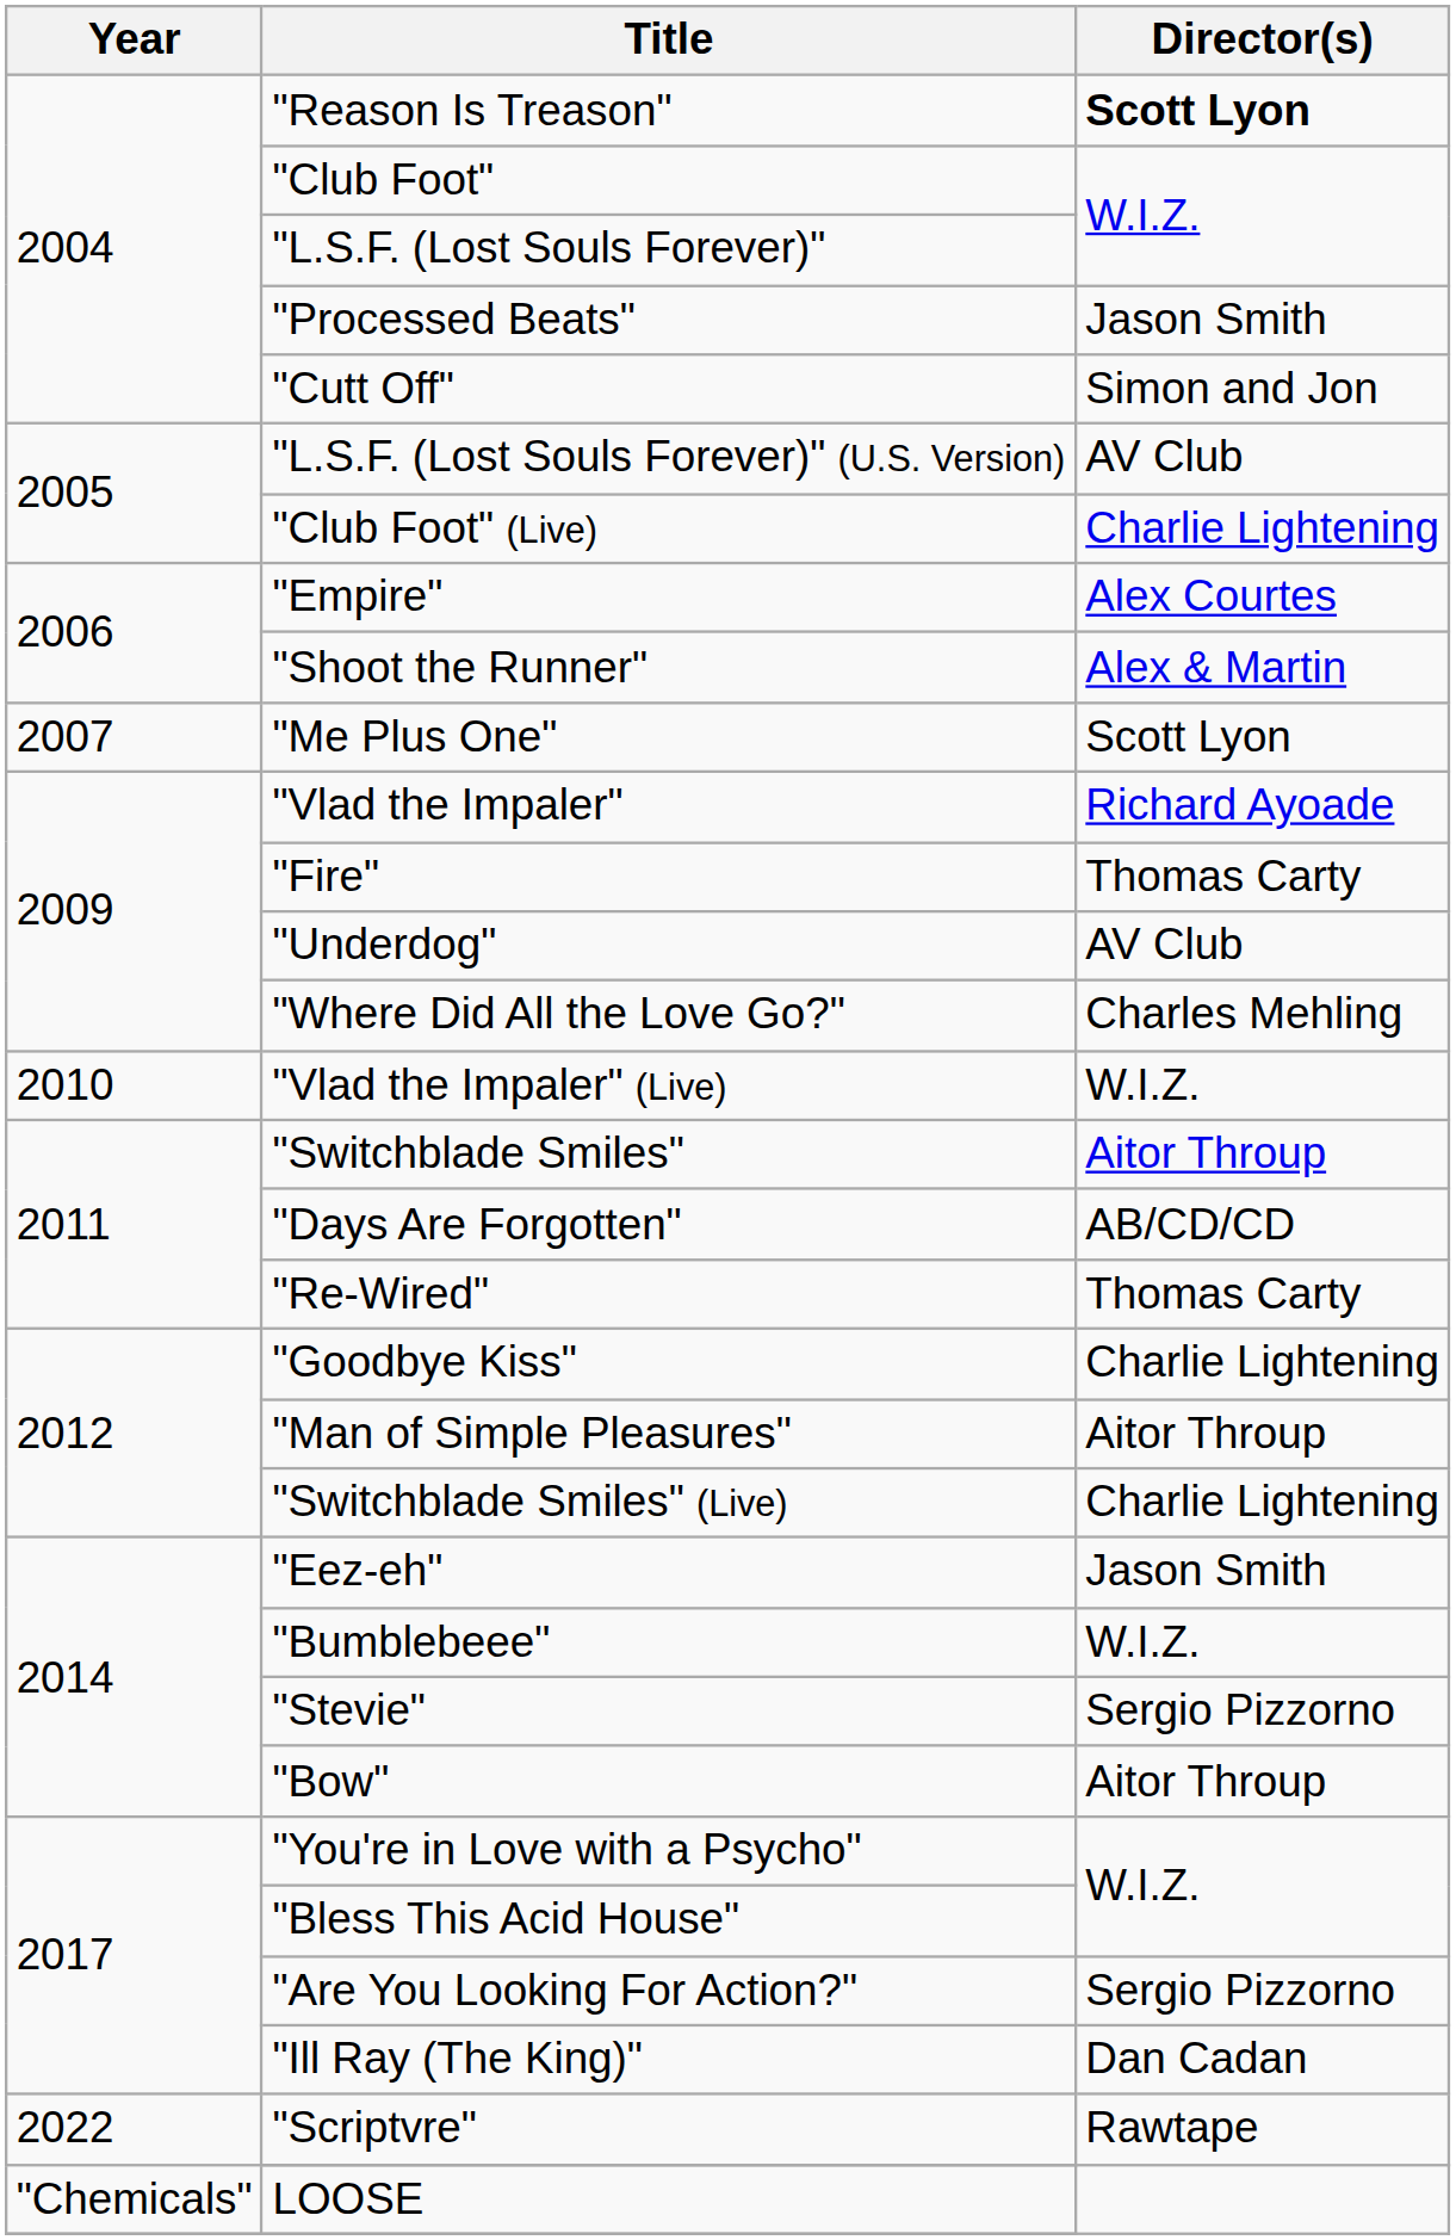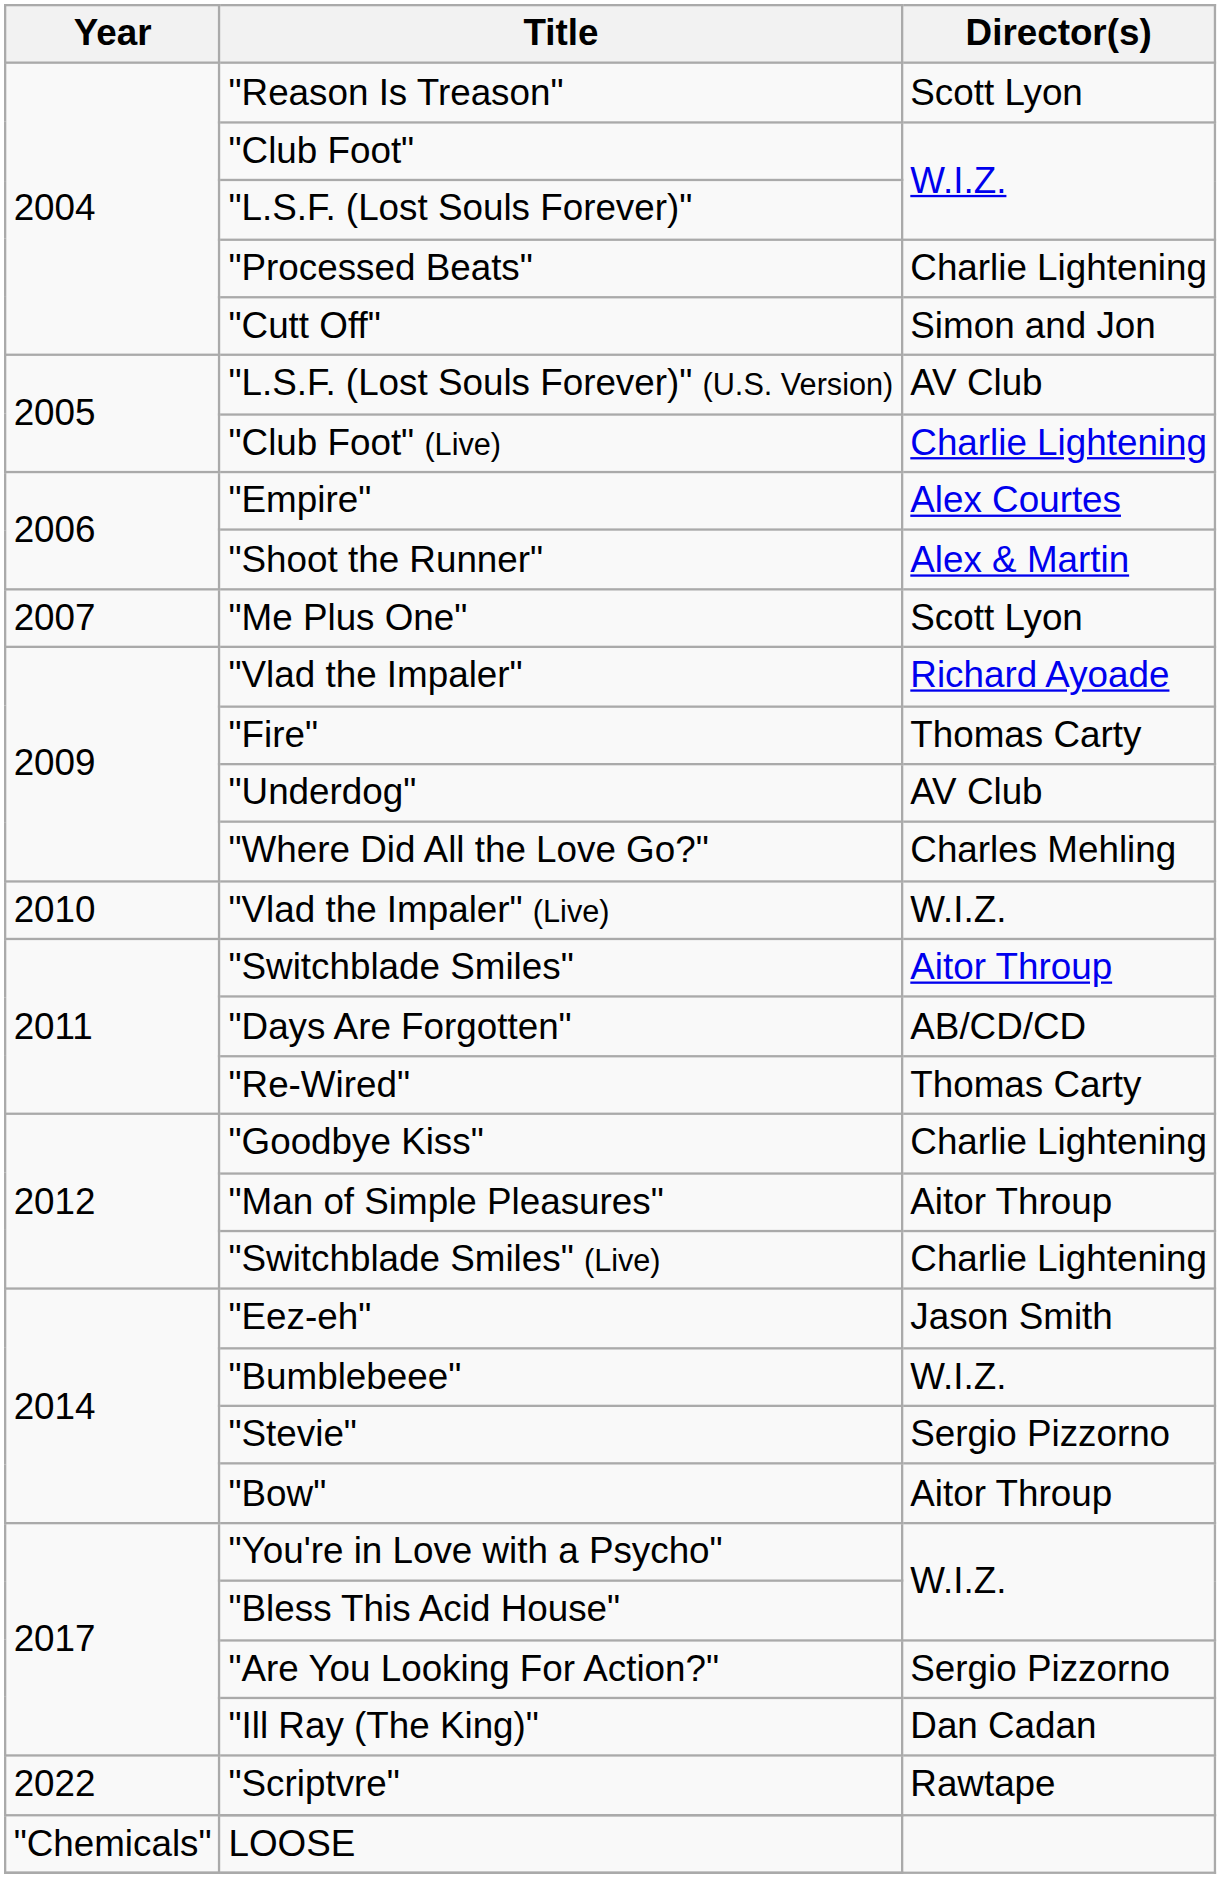"Reason Is Treason" | Director(s): bold -> normal
"Processed Beats" | Director(s): Jason Smith -> Charlie Lightening
